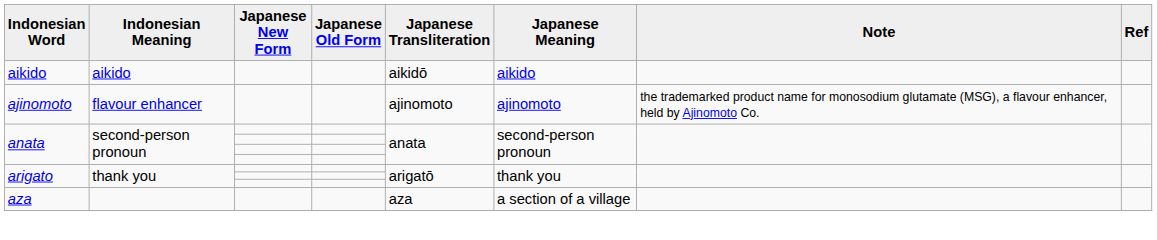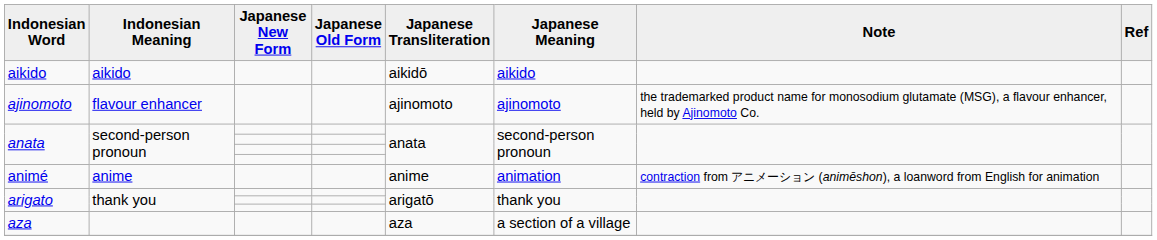+ row: animé | anime | anime | animation | contraction from アニメーション (animēshon), a loanword from English for animation
